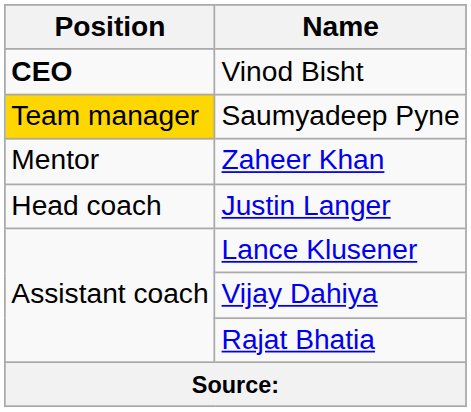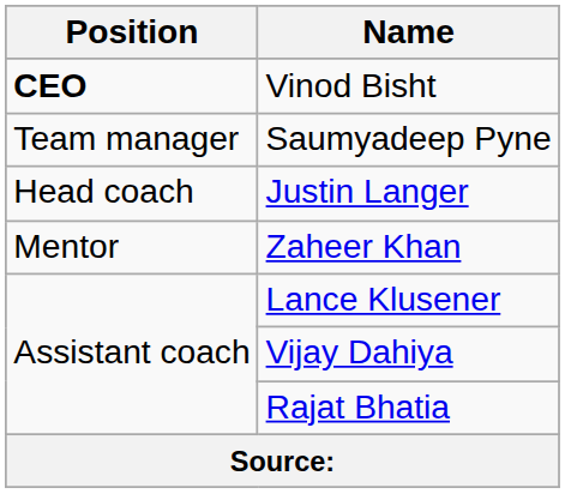Saumyadeep Pyne | Position: gold background -> no background
rows swapped: Justin Langer <-> Zaheer Khan
